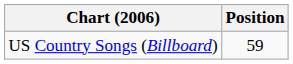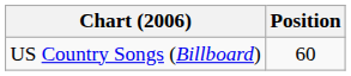US Country Songs (Billboard) | Position: 59 -> 60
